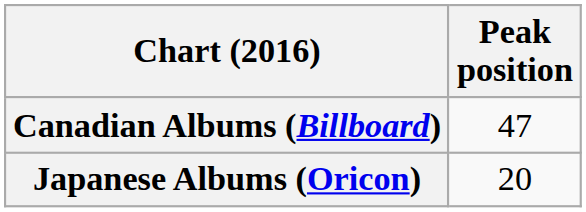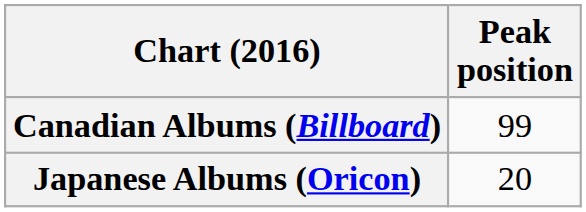Canadian Albums (Billboard) | Peak position: 47 -> 99
